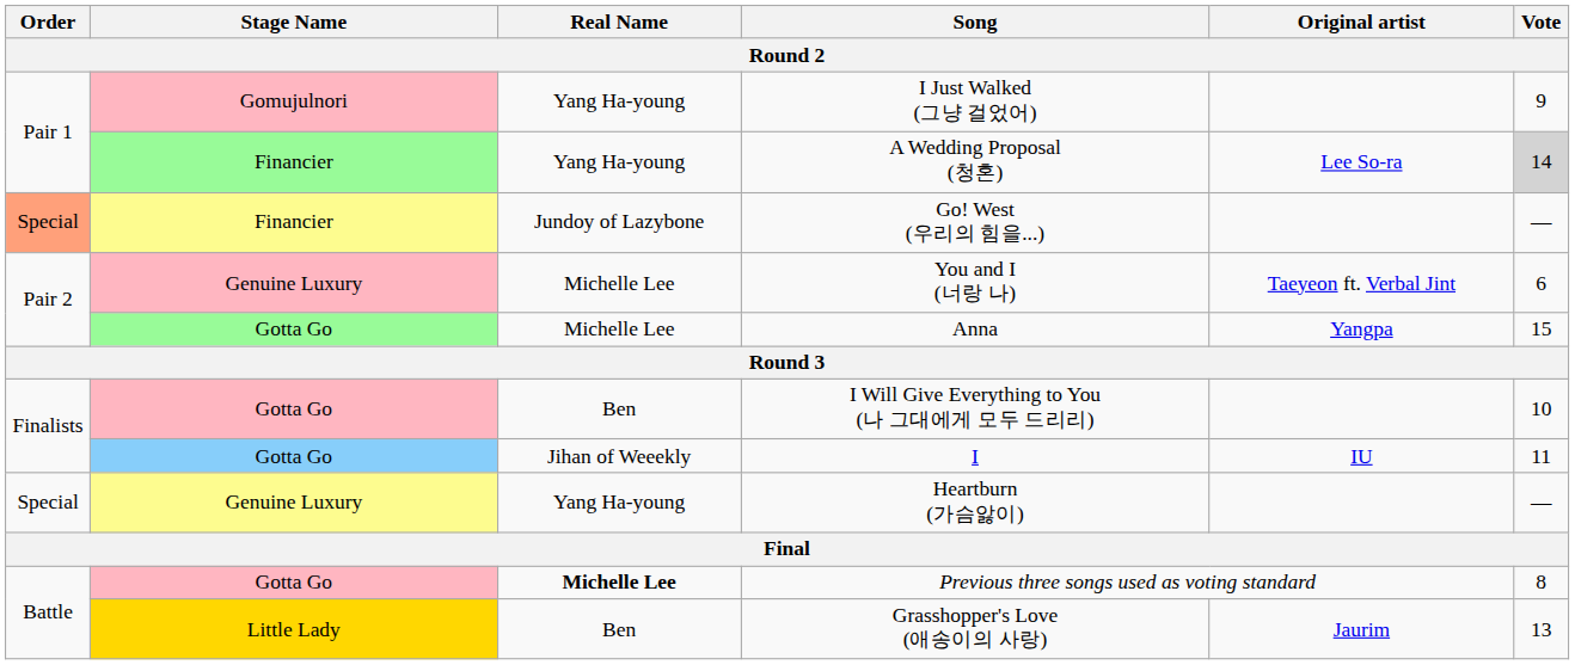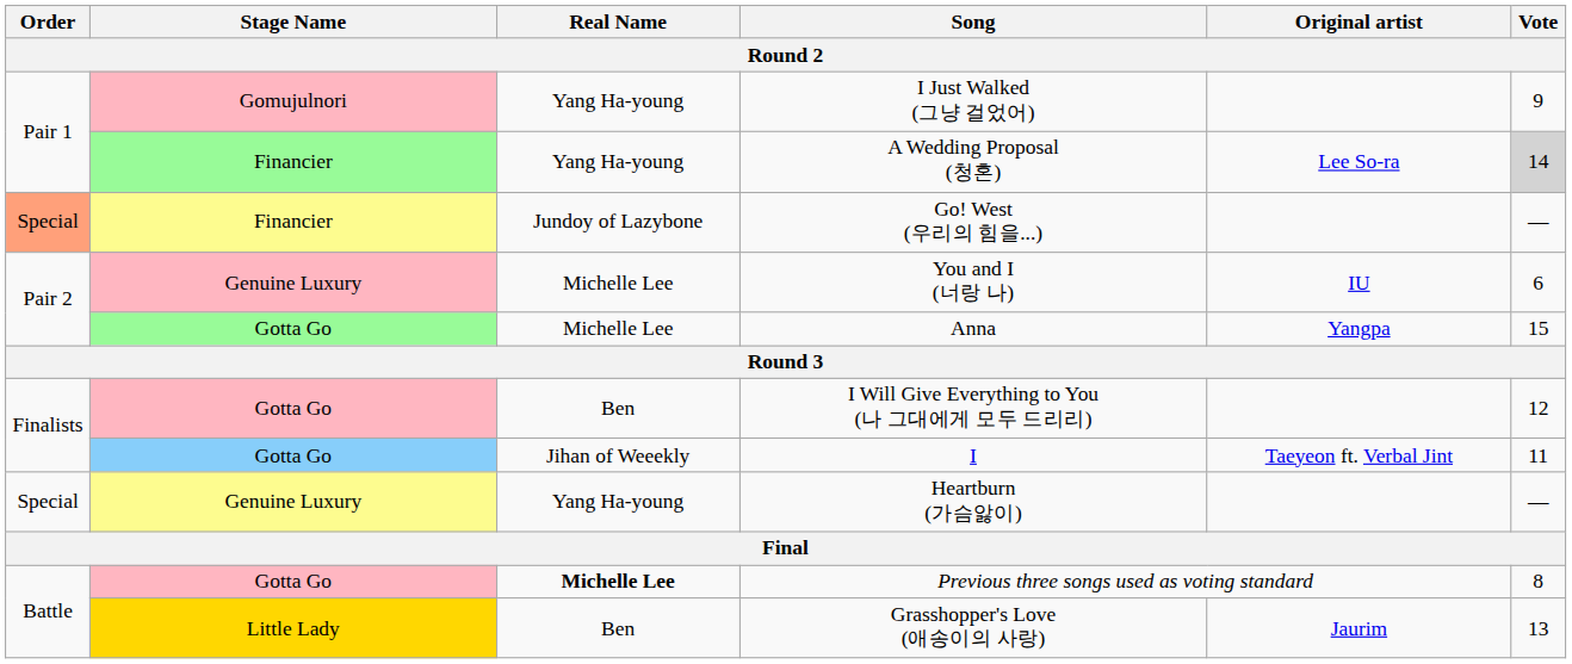You and I (너랑 나) | Original artist: Taeyeon ft. Verbal Jint -> IU
I Will Give Everything to You (나 그대에게 모두 드리리) | Vote: 10 -> 12
I | Original artist: IU -> Taeyeon ft. Verbal Jint
